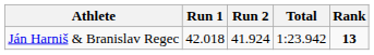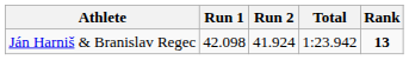Ján Harniš & Branislav Regec | Run 1: 42.018 -> 42.098
